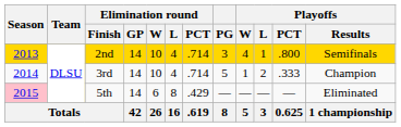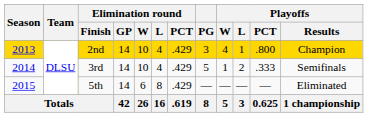2nd | Elimination round / PCT: .714 -> .429
2nd | Playoffs / Results: Semifinals -> Champion
3rd | Elimination round / PCT: .714 -> .429
3rd | Playoffs / Results: Champion -> Semifinals
5th | Season: pink background -> no background
